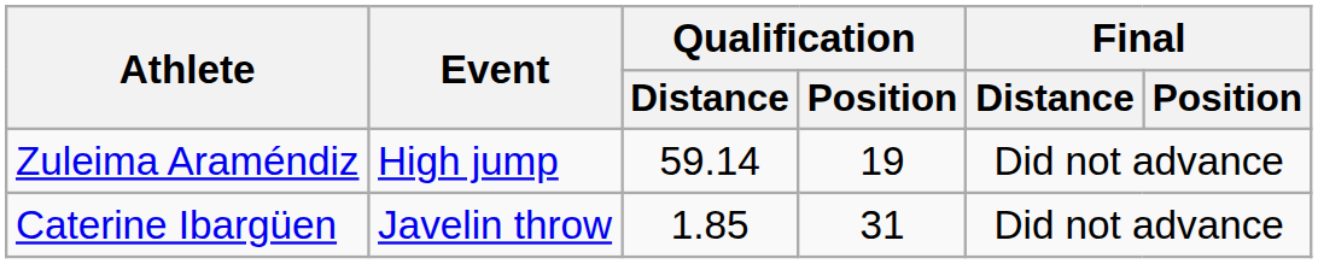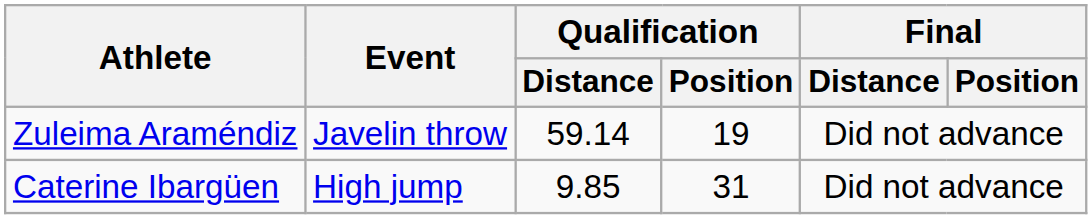Zuleima Araméndiz | Event: High jump -> Javelin throw
Caterine Ibargüen | Event: Javelin throw -> High jump
Caterine Ibargüen | Qualification / Distance: 1.85 -> 9.85
